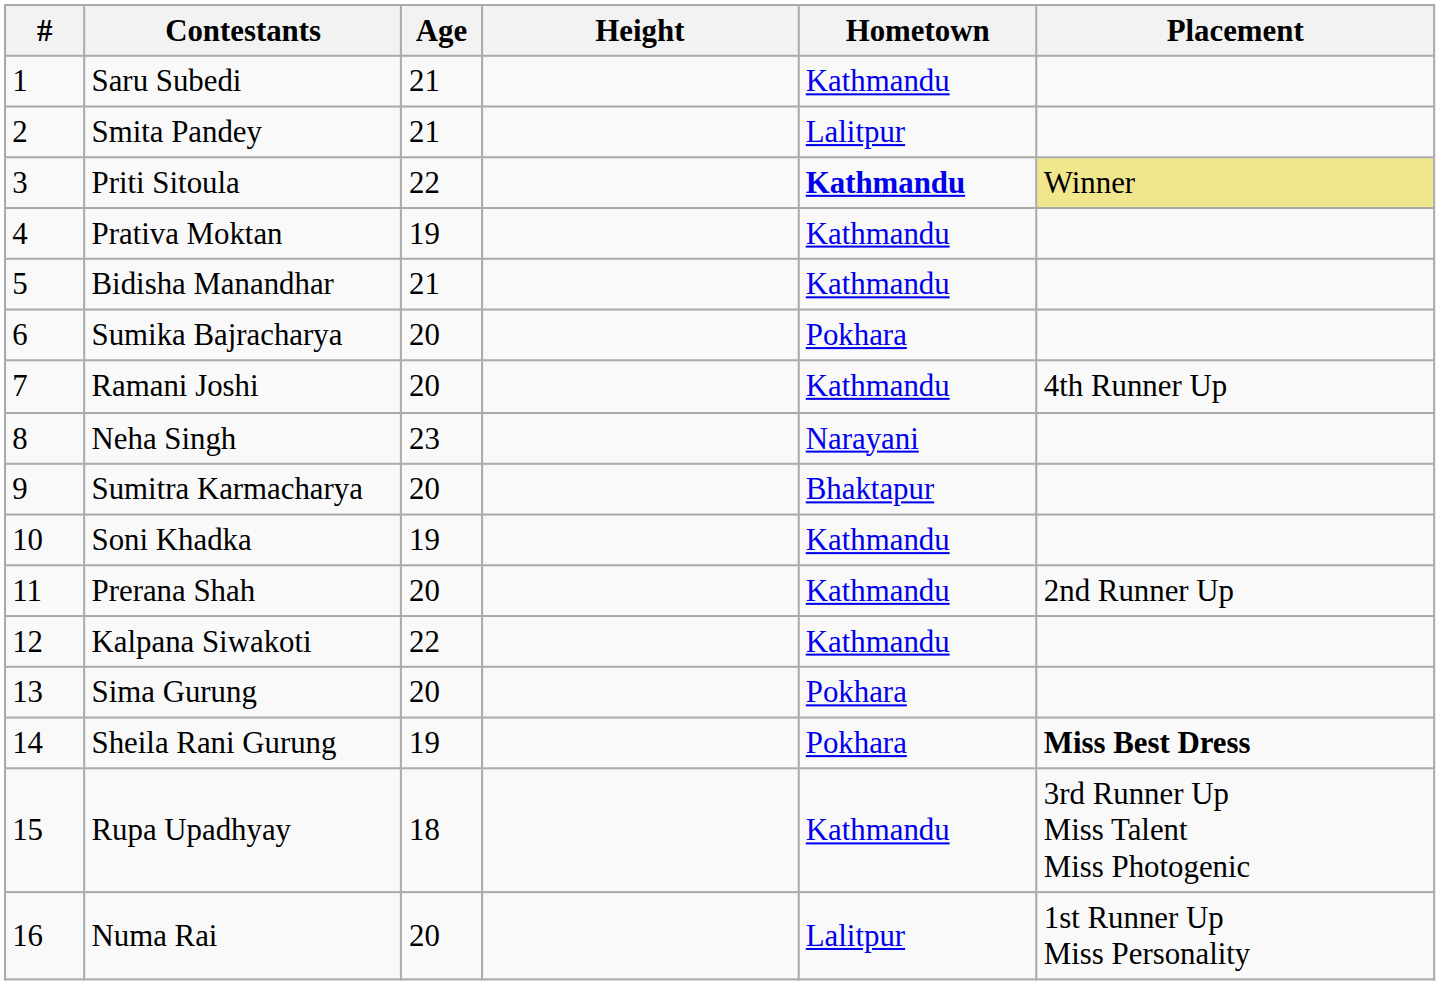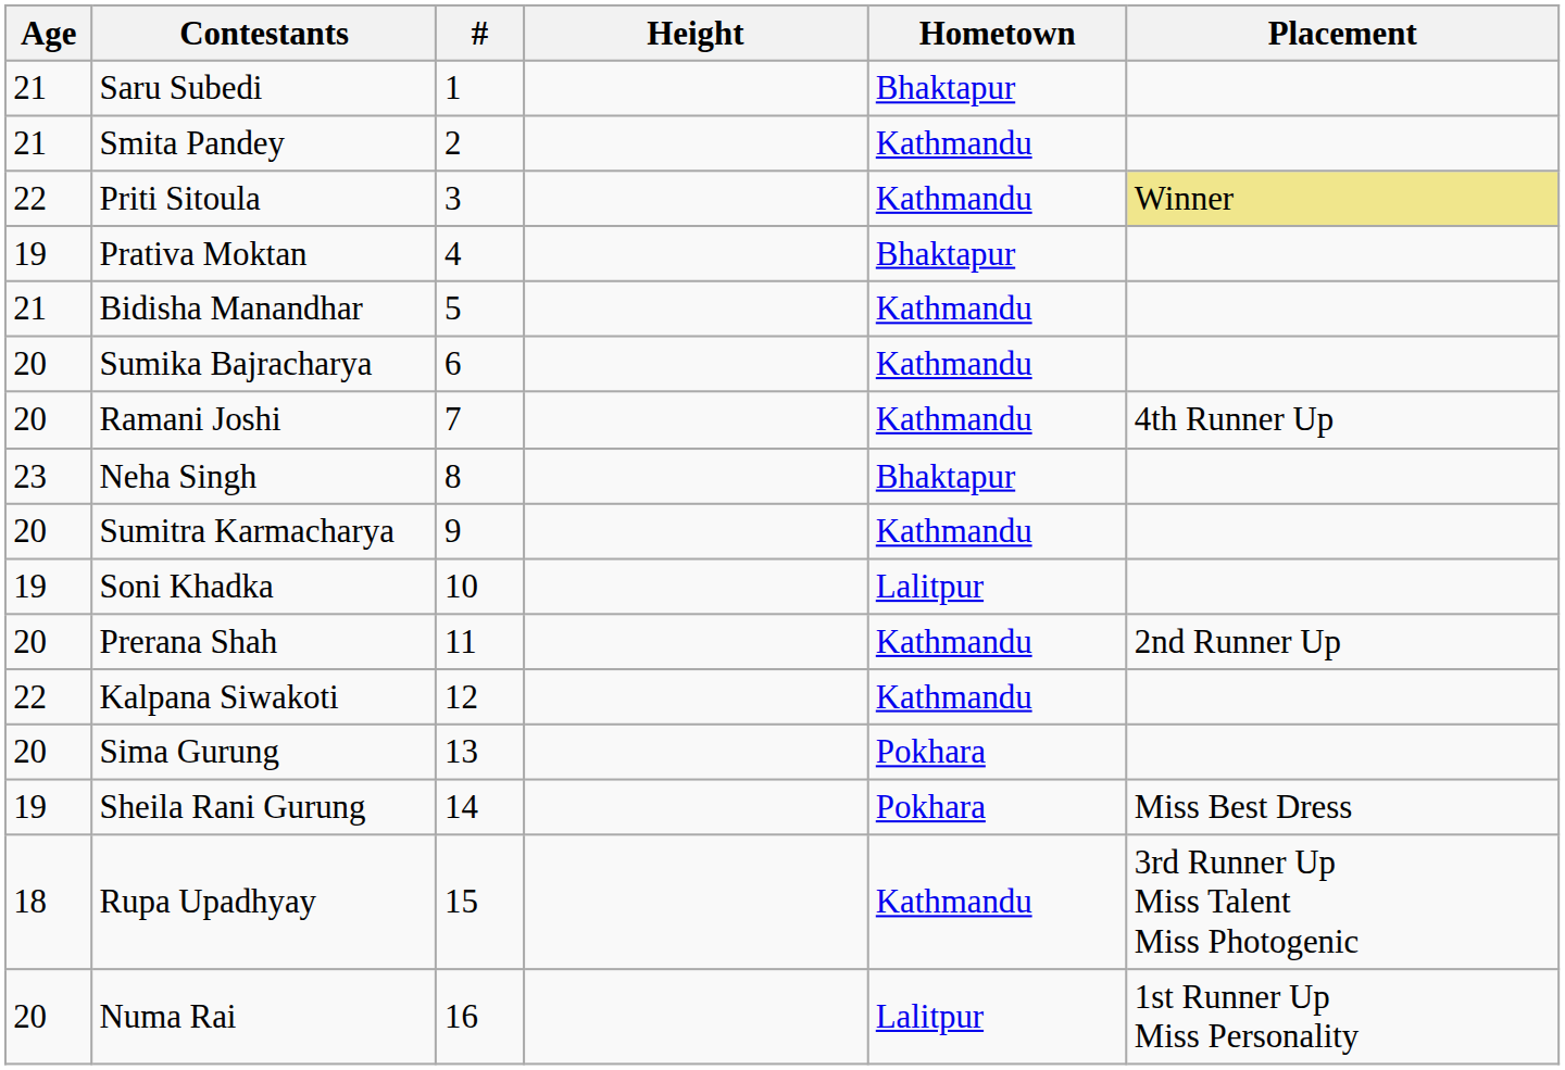columns swapped: # <-> Age
Saru Subedi | Hometown: Kathmandu -> Bhaktapur
Smita Pandey | Hometown: Lalitpur -> Kathmandu
Priti Sitoula | Hometown: bold -> normal
Prativa Moktan | Hometown: Kathmandu -> Bhaktapur
Sumika Bajracharya | Hometown: Pokhara -> Kathmandu
Neha Singh | Hometown: Narayani -> Bhaktapur
Sumitra Karmacharya | Hometown: Bhaktapur -> Kathmandu
Soni Khadka | Hometown: Kathmandu -> Lalitpur
Sheila Rani Gurung | Placement: bold -> normal
